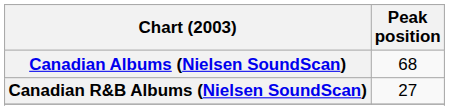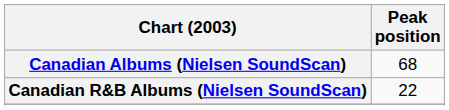Canadian R&B Albums (Nielsen SoundScan) | Peak position: 27 -> 22
